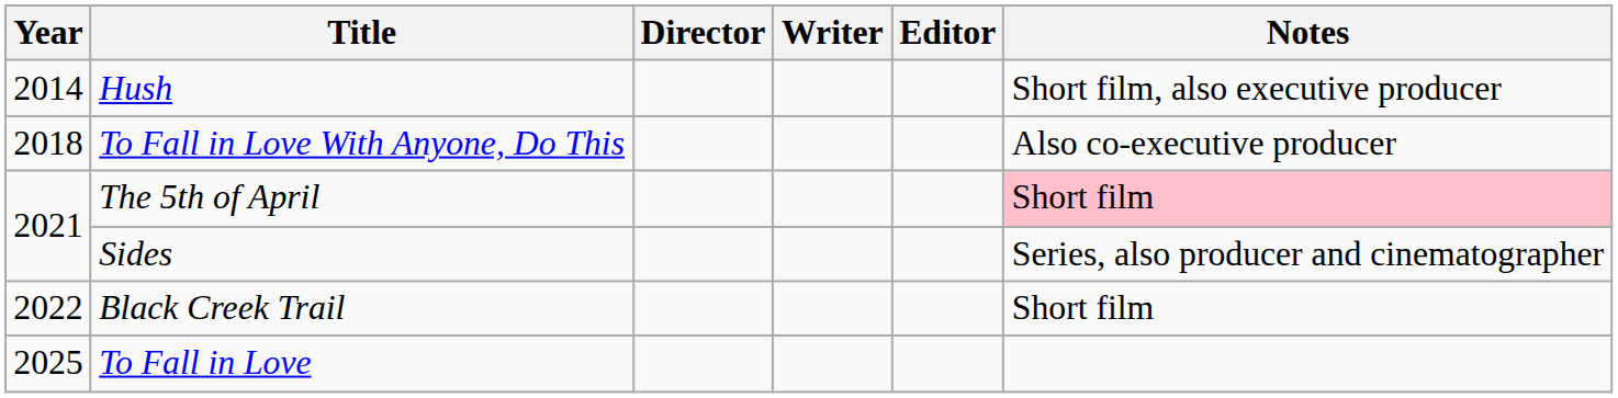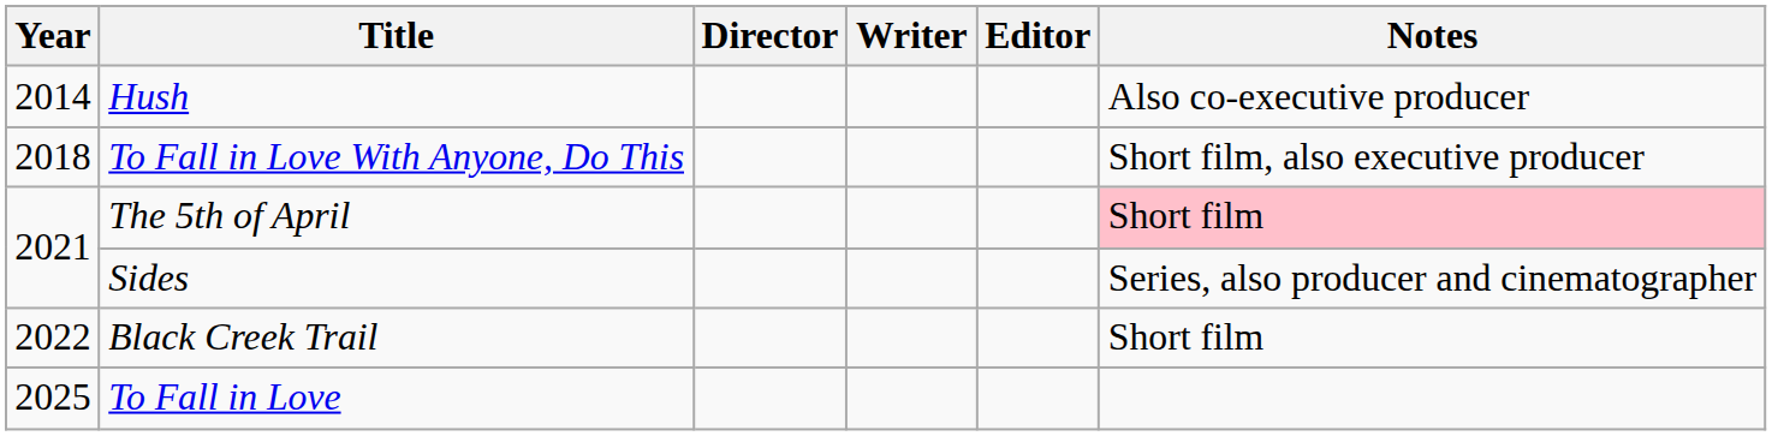Hush | Notes: Short film, also executive producer -> Also co-executive producer
To Fall in Love With Anyone, Do This | Notes: Also co-executive producer -> Short film, also executive producer
